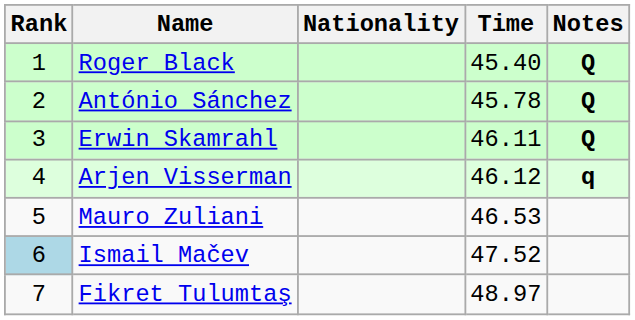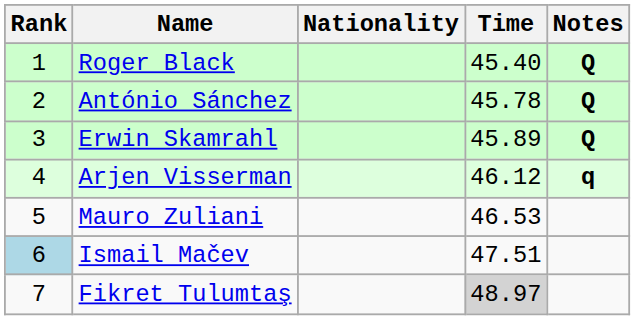Erwin Skamrahl | Time: 46.11 -> 45.89
Ismail Mačev | Time: 47.52 -> 47.51
Fikret Tulumtaş | Time: no background -> lightgrey background
